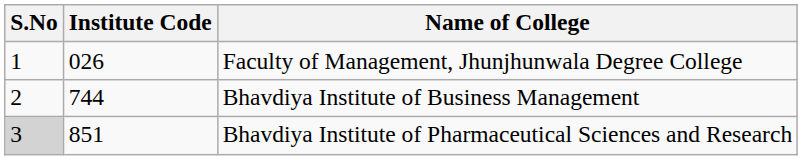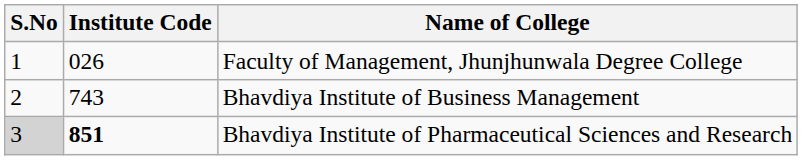Bhavdiya Institute of Business Management | Institute Code: 744 -> 743
Bhavdiya Institute of Pharmaceutical Sciences and Research | Institute Code: normal -> bold
